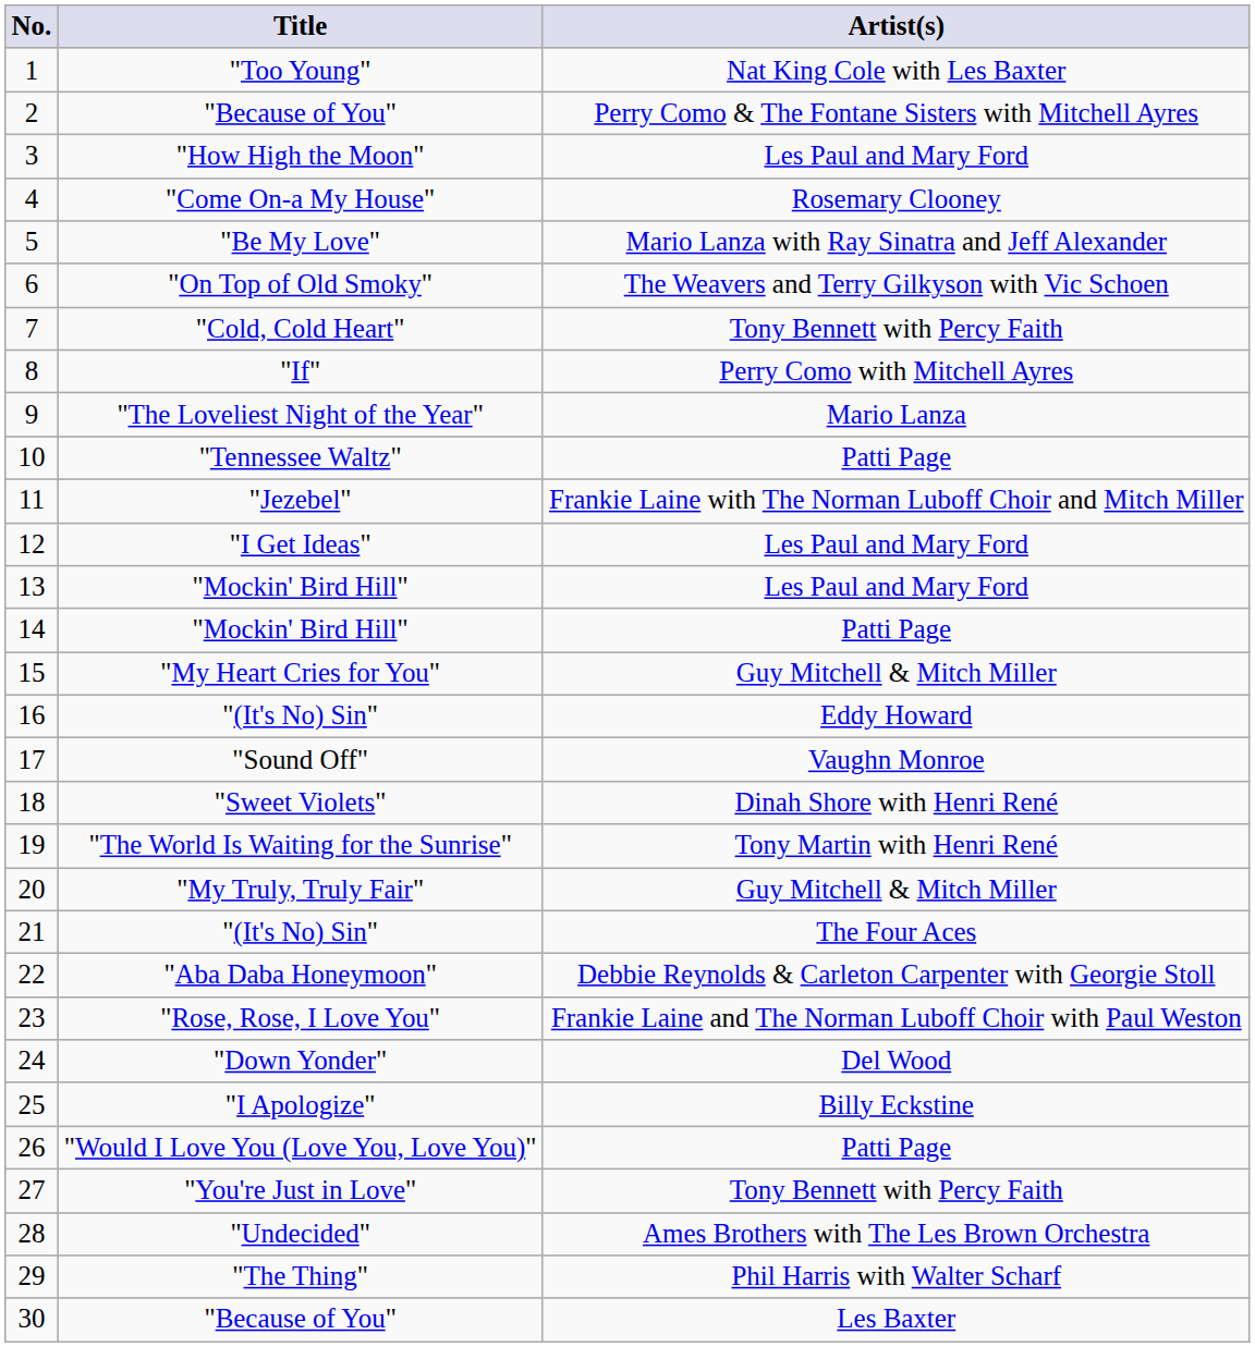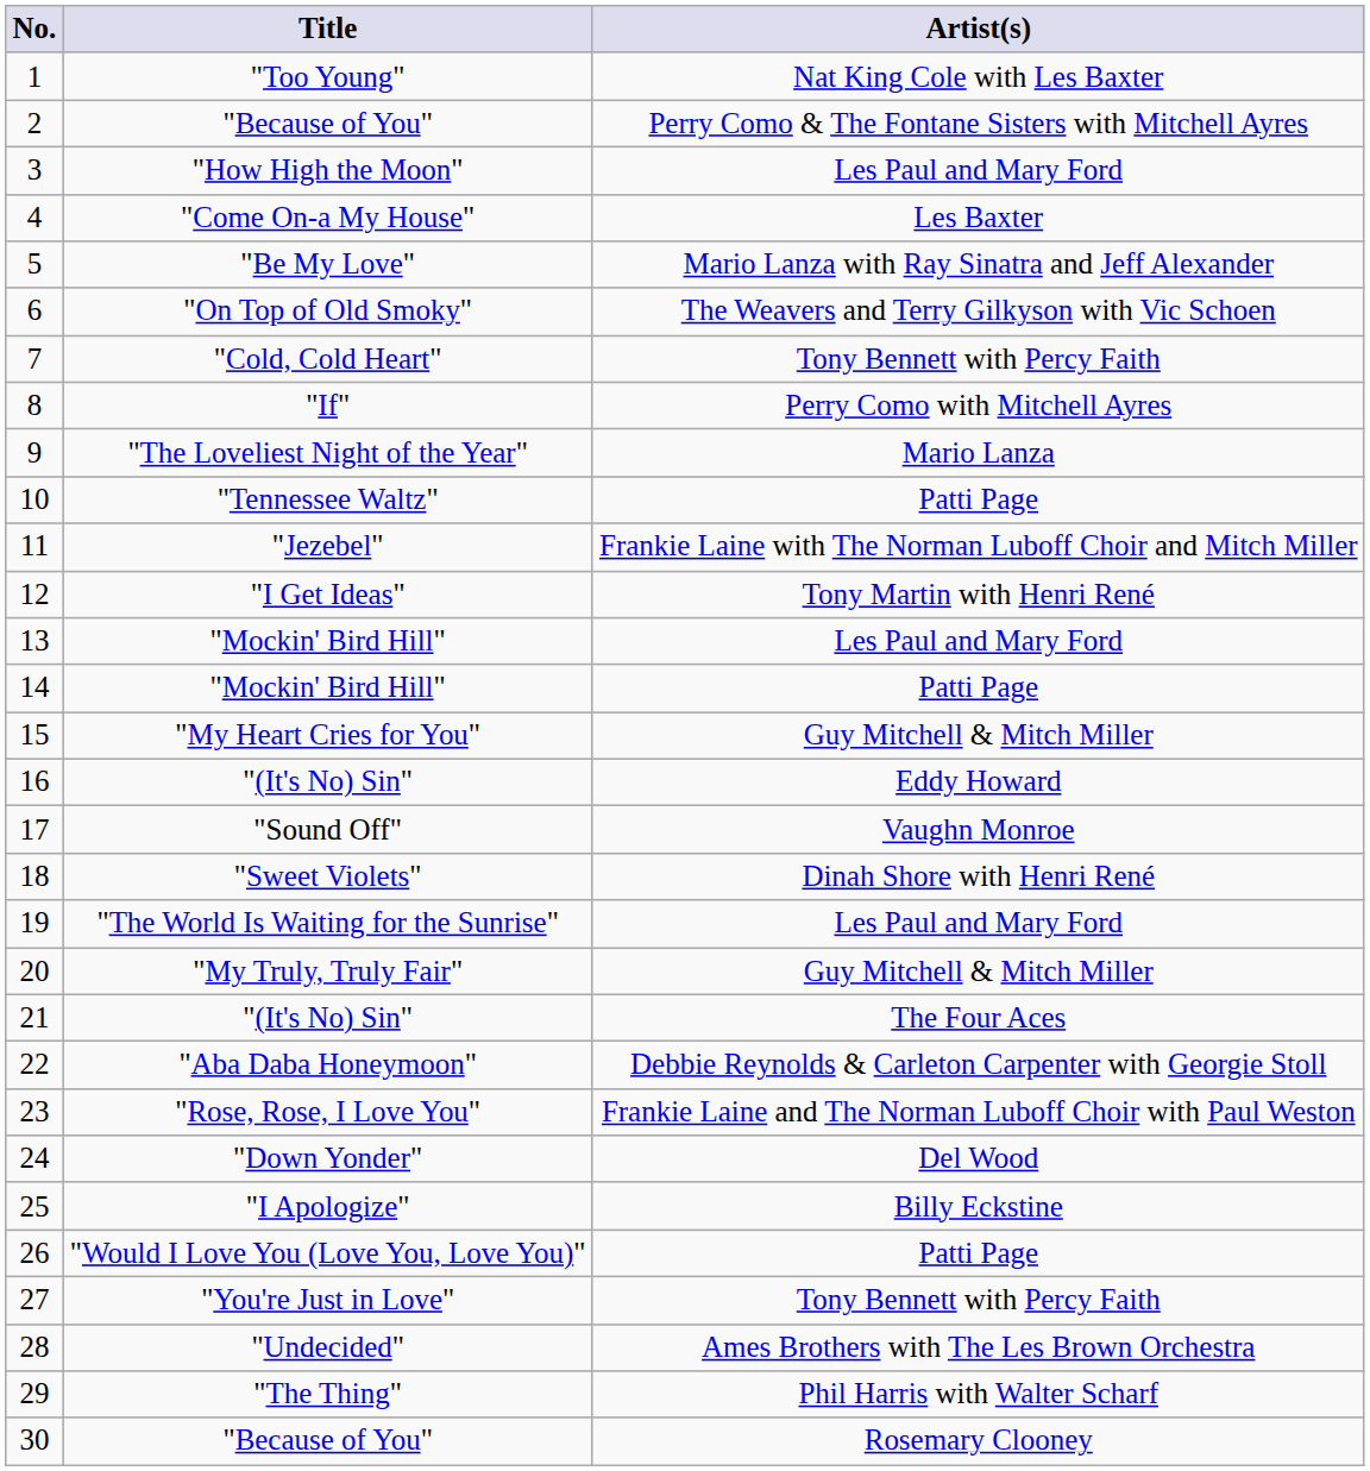"Come On-a My House" | Artist(s): Rosemary Clooney -> Les Baxter
"I Get Ideas" | Artist(s): Les Paul and Mary Ford -> Tony Martin with Henri René
"The World Is Waiting for the Sunrise" | Artist(s): Tony Martin with Henri René -> Les Paul and Mary Ford
30 / "Because of You" | Artist(s): Les Baxter -> Rosemary Clooney
